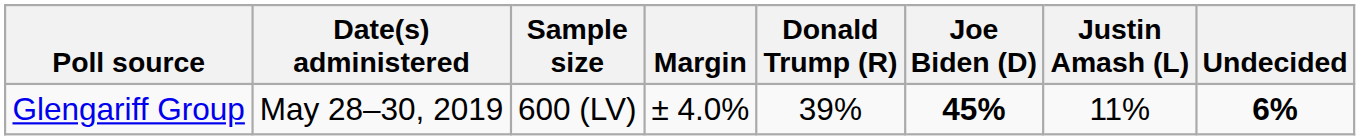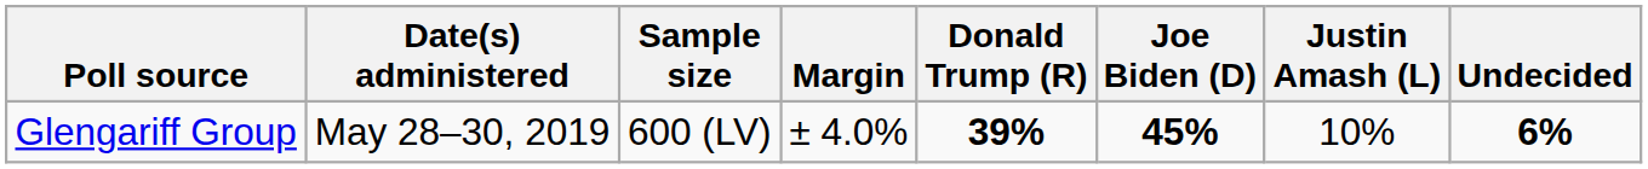Glengariff Group | Donald Trump (R): normal -> bold
Glengariff Group | Justin Amash (L): 11% -> 10%
